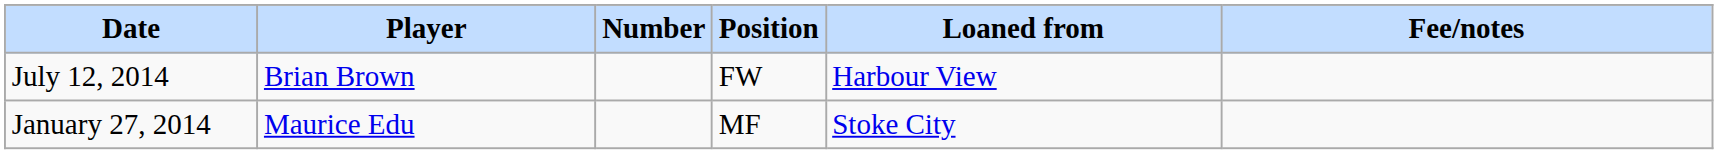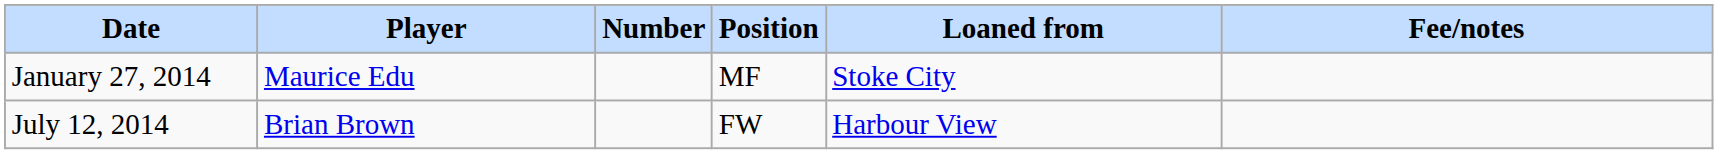rows swapped: January 27, 2014 <-> July 12, 2014
